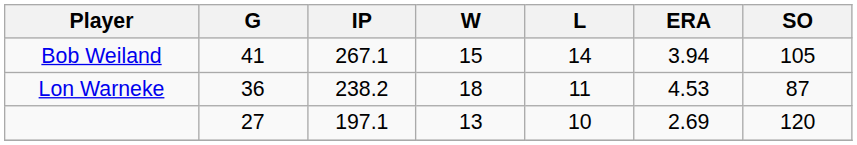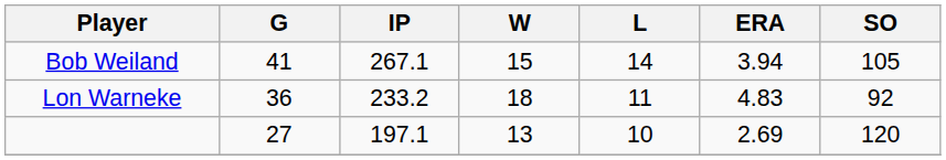Lon Warneke | IP: 238.2 -> 233.2
Lon Warneke | ERA: 4.53 -> 4.83
Lon Warneke | SO: 87 -> 92
